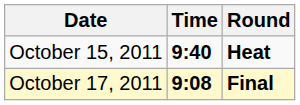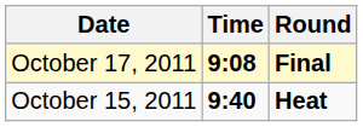rows swapped: October 15, 2011 <-> October 17, 2011
